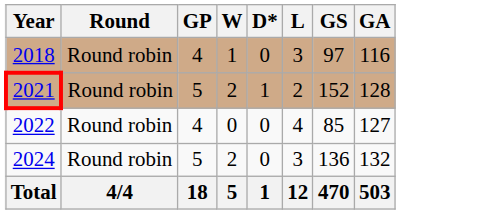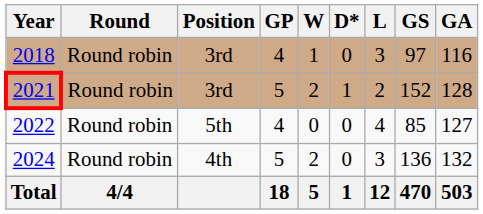+ column: Position | 3rd | 3rd | 5th | 4th
